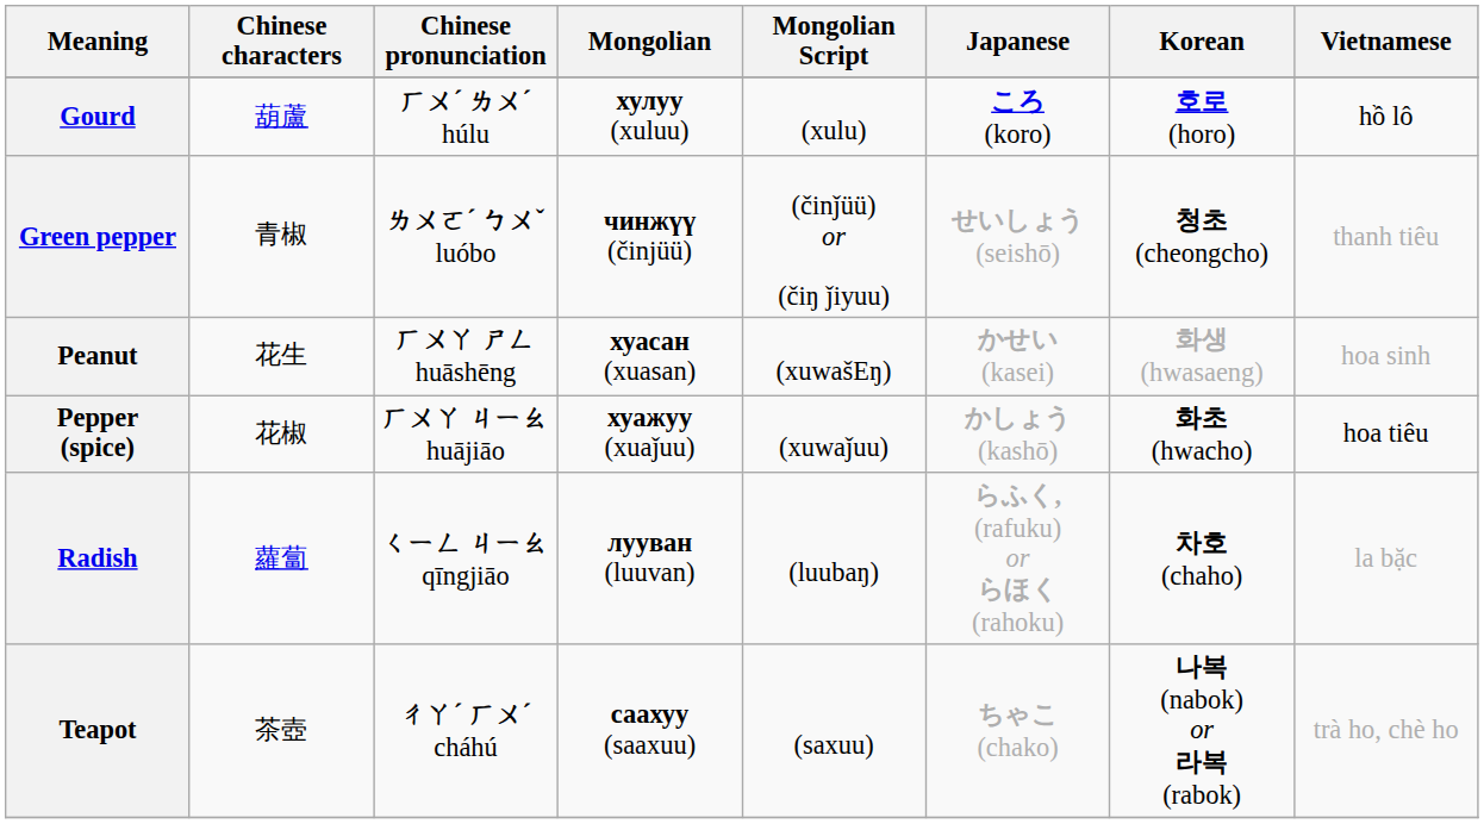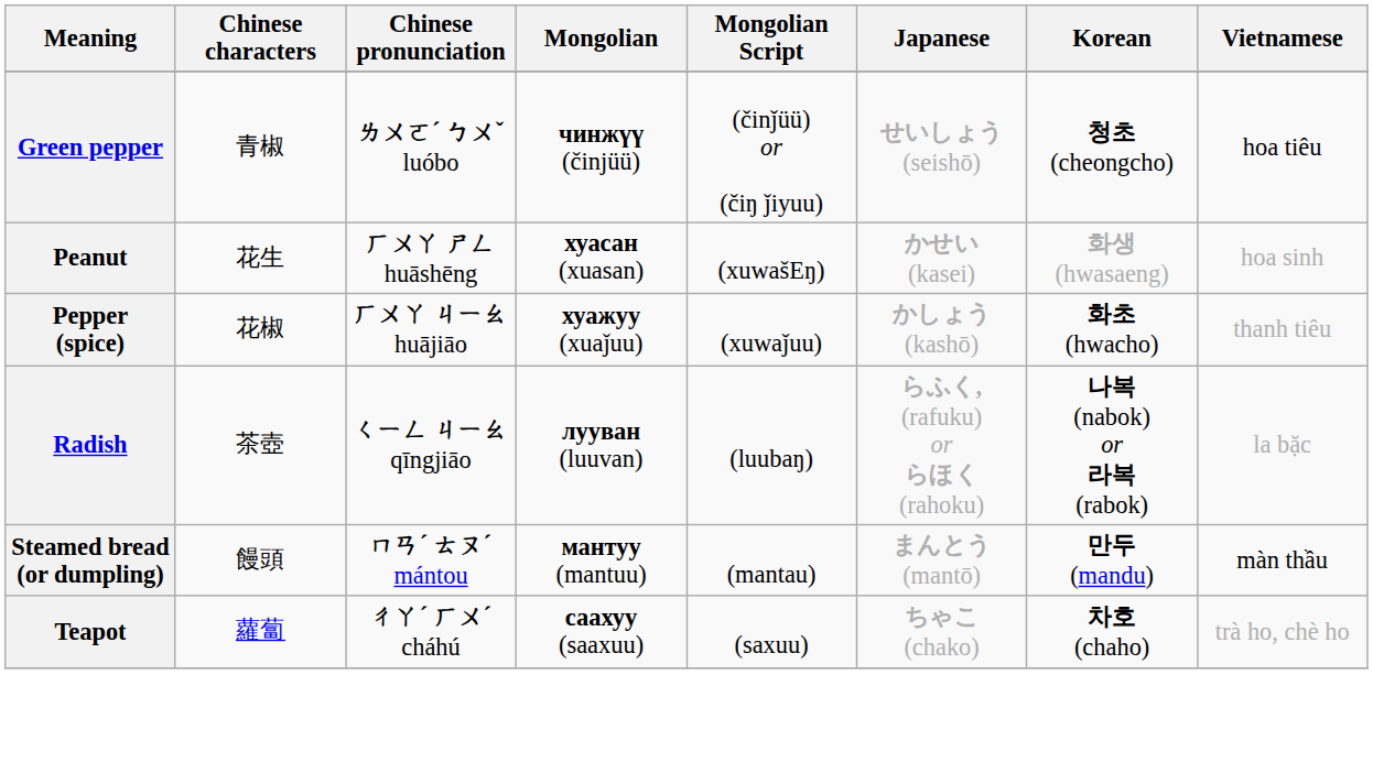- row: Gourd | 葫蘆 | ㄏㄨˊ ㄌㄨˊ húlu | хулуу (xuluu) | (xulu) | ころ (koro) | 호로 (horo) | hồ lô
Green pepper | Vietnamese: thanh tiêu -> hoa tiêu
Pepper (spice) | Vietnamese: hoa tiêu -> thanh tiêu
Radish | Chinese characters: 蘿蔔 -> 茶壺
Radish | Korean: 차호 (chaho) -> 나복 (nabok) or 라복 (rabok)
+ row: Steamed bread (or dumpling) | 饅頭 | ㄇㄢˊ ㄊㄡˊ mántou | мантуу (mantuu) | (mantau) | まんとう (mantō) | 만두 (mandu) | màn thầu
Teapot | Chinese characters: 茶壺 -> 蘿蔔
Teapot | Korean: 나복 (nabok) or 라복 (rabok) -> 차호 (chaho)
